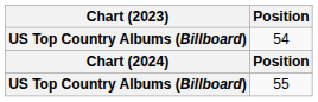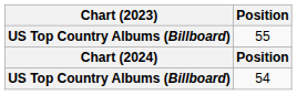rows swapped: 54 <-> 55
